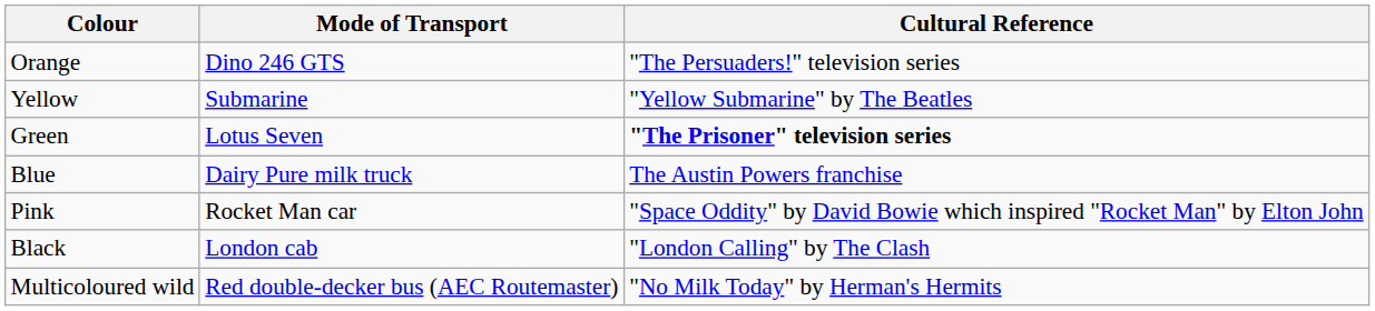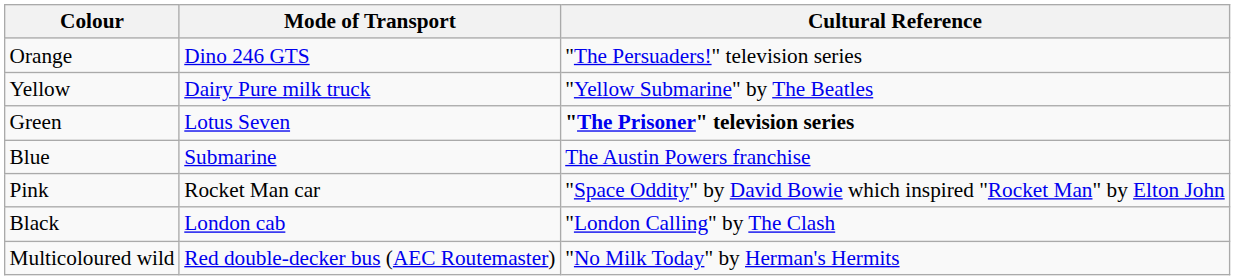Yellow | Mode of Transport: Submarine -> Dairy Pure milk truck
Blue | Mode of Transport: Dairy Pure milk truck -> Submarine
